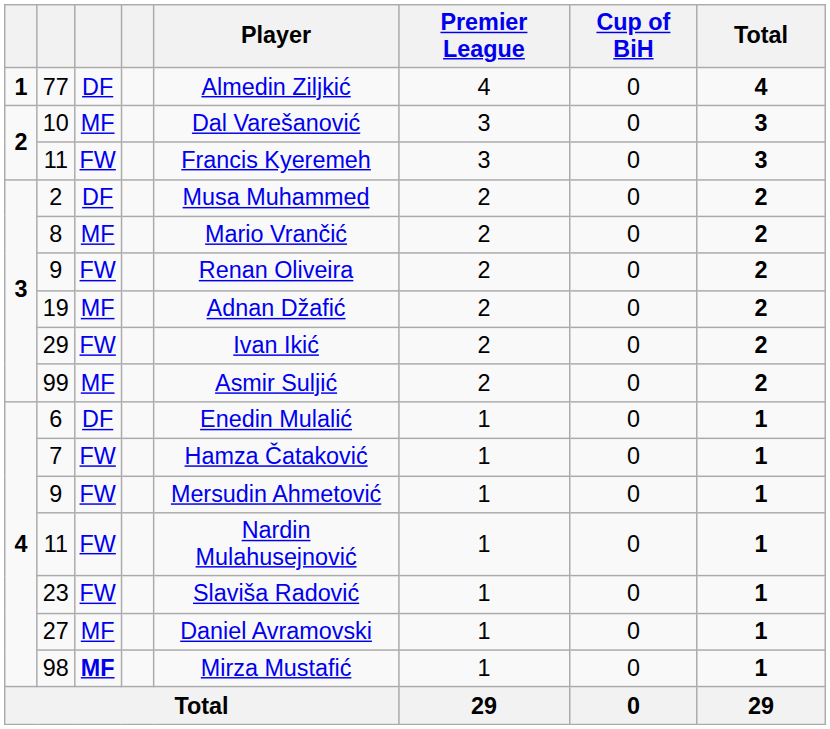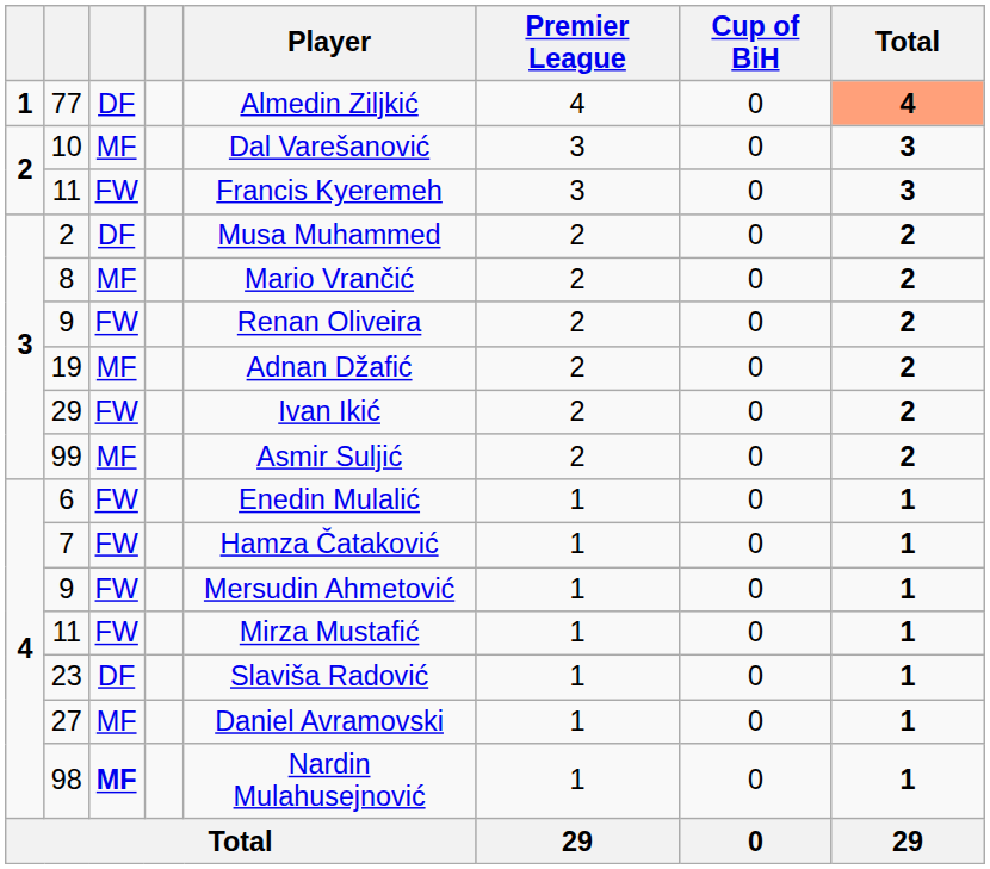77 | Total: no background -> lightsalmon background
6 | column 3: DF -> FW
4 / 11 | Player: Nardin Mulahusejnović -> Mirza Mustafić
23 | column 3: FW -> DF
98 | Player: Mirza Mustafić -> Nardin Mulahusejnović
